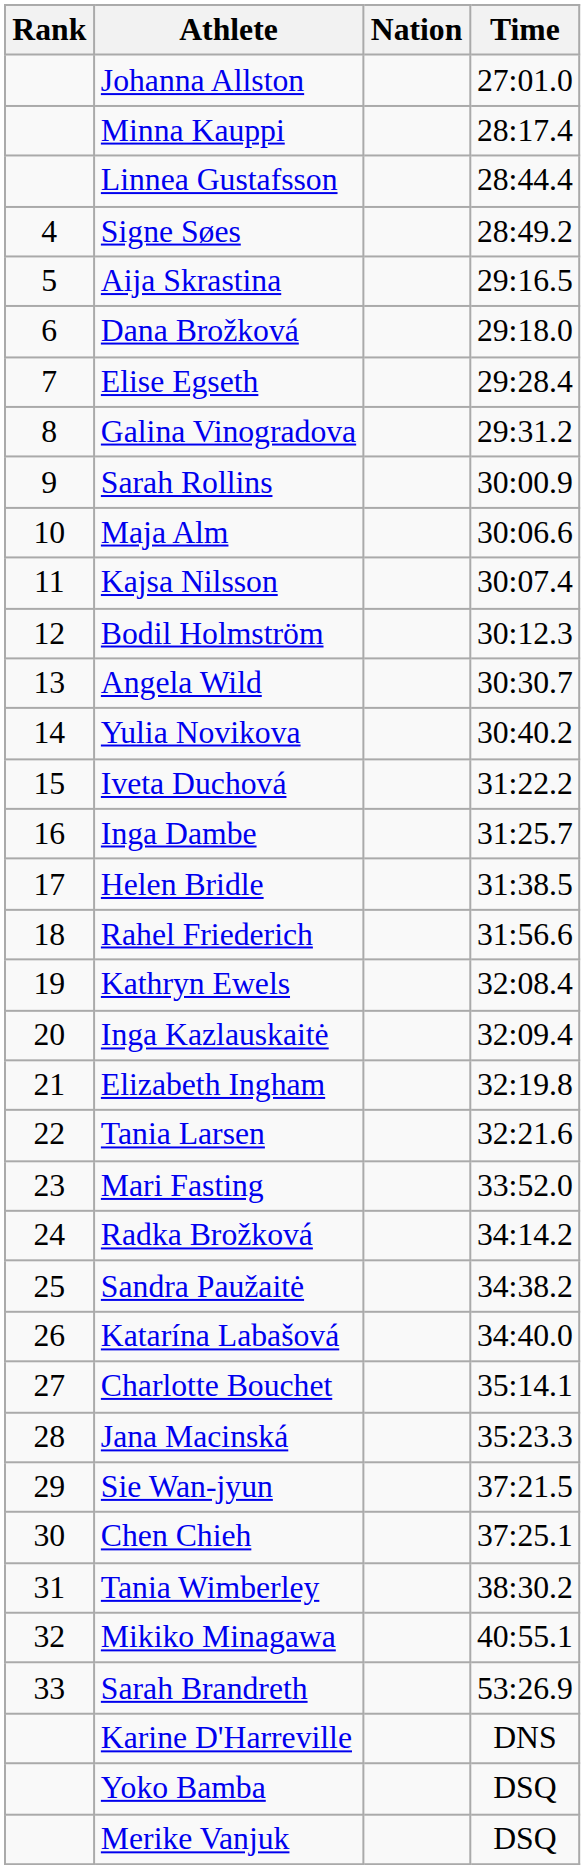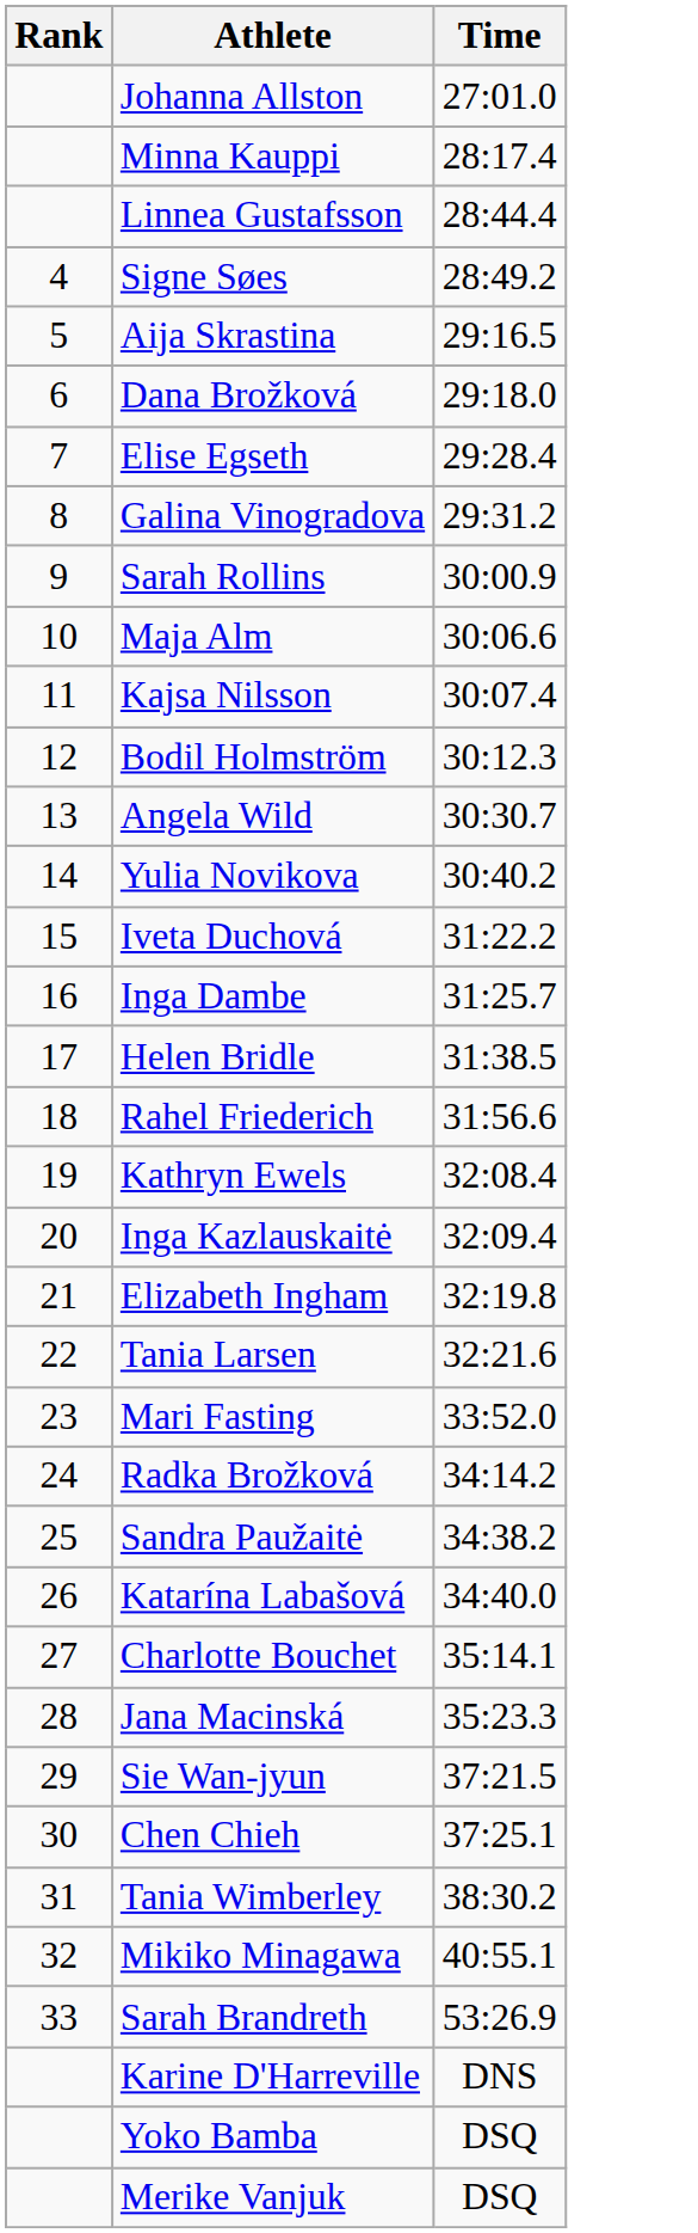- column: Nation
